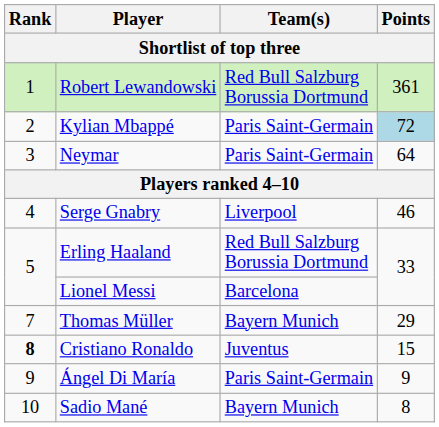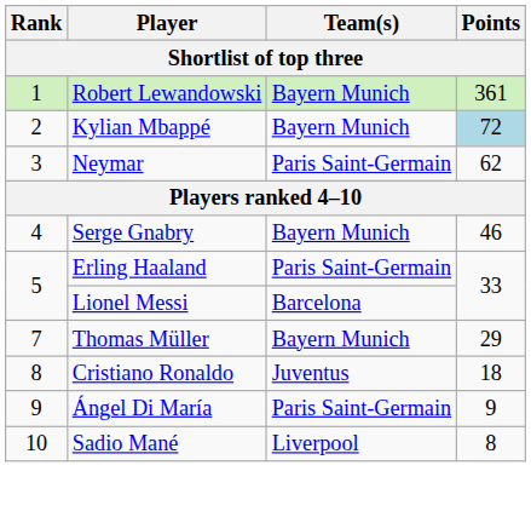Robert Lewandowski | Team(s): Red Bull Salzburg Borussia Dortmund -> Bayern Munich
Kylian Mbappé | Team(s): Paris Saint-Germain -> Bayern Munich
Neymar | Points: 64 -> 62
Serge Gnabry | Team(s): Liverpool -> Bayern Munich
Erling Haaland | Team(s): Red Bull Salzburg Borussia Dortmund -> Paris Saint-Germain
Cristiano Ronaldo | Rank: bold -> normal
Cristiano Ronaldo | Points: 15 -> 18
Sadio Mané | Team(s): Bayern Munich -> Liverpool
